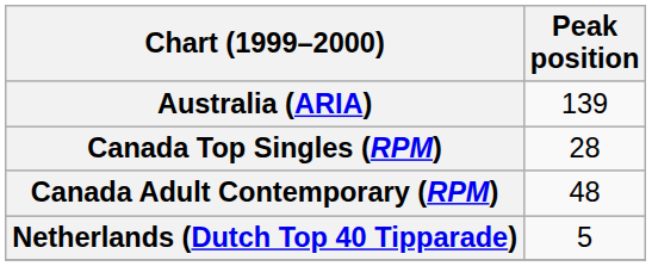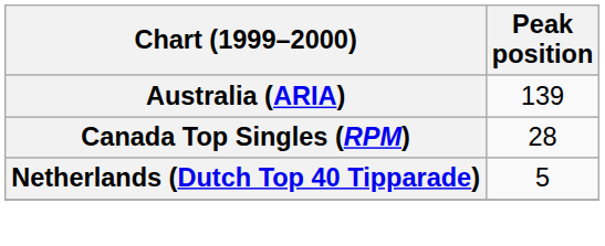- row: Canada Adult Contemporary (RPM) | 48
